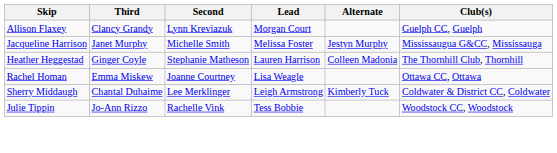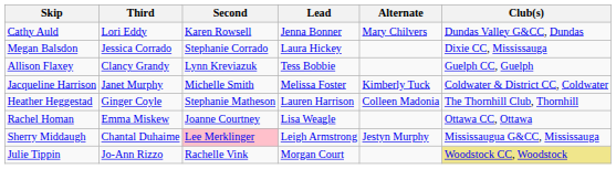+ row: Cathy Auld | Lori Eddy | Karen Rowsell | Jenna Bonner | Mary Chilvers | Dundas Valley G&CC, Dundas
+ row: Megan Balsdon | Jessica Corrado | Stephanie Corrado | Laura Hickey | Dixie CC, Mississauga
Allison Flaxey | Lead: Morgan Court -> Tess Bobbie
Jacqueline Harrison | Alternate: Jestyn Murphy -> Kimberly Tuck
Jacqueline Harrison | Club(s): Mississaugua G&CC, Mississauga -> Coldwater & District CC, Coldwater
Sherry Middaugh | Second: no background -> pink background
Sherry Middaugh | Alternate: Kimberly Tuck -> Jestyn Murphy
Sherry Middaugh | Club(s): Coldwater & District CC, Coldwater -> Mississaugua G&CC, Mississauga
Julie Tippin | Lead: Tess Bobbie -> Morgan Court
Julie Tippin | Club(s): no background -> khaki background
